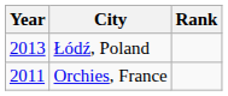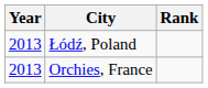Orchies, France | Year: 2011 -> 2013
